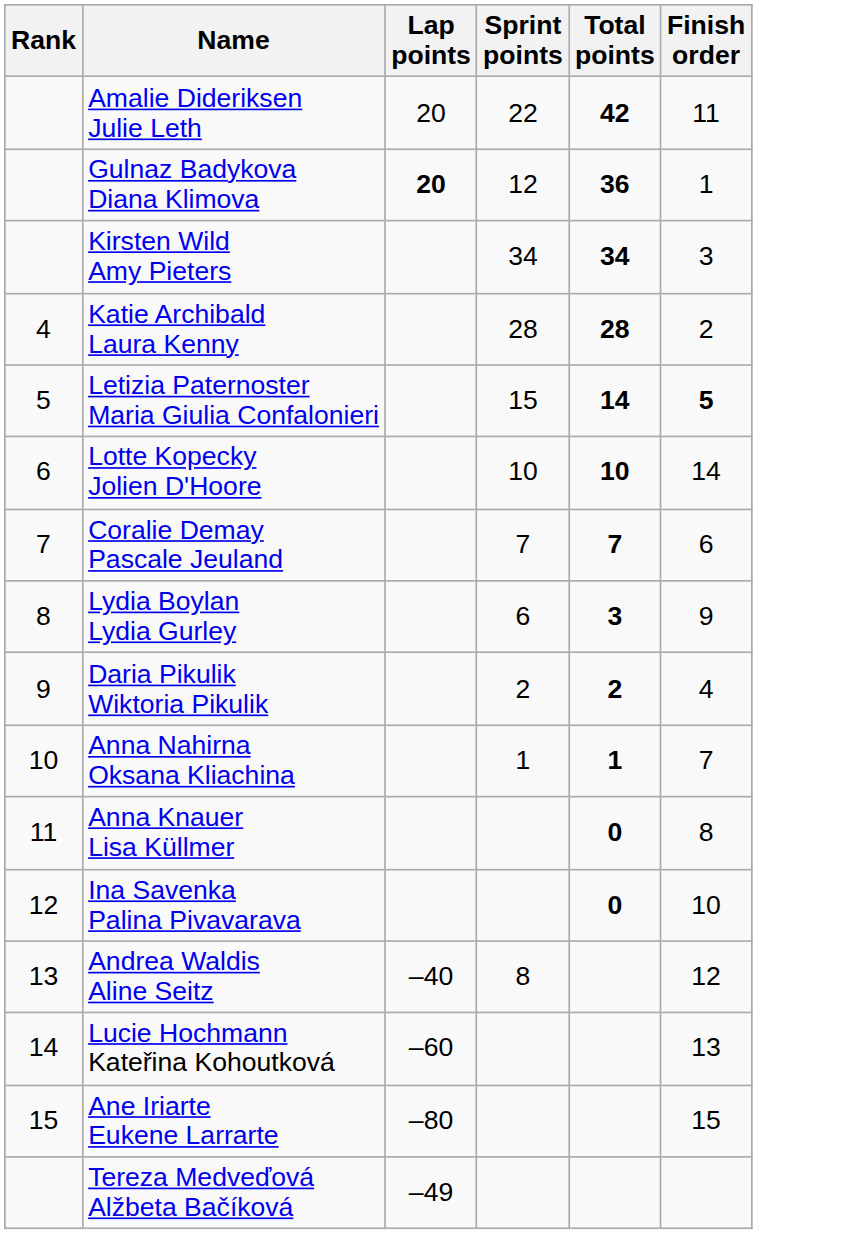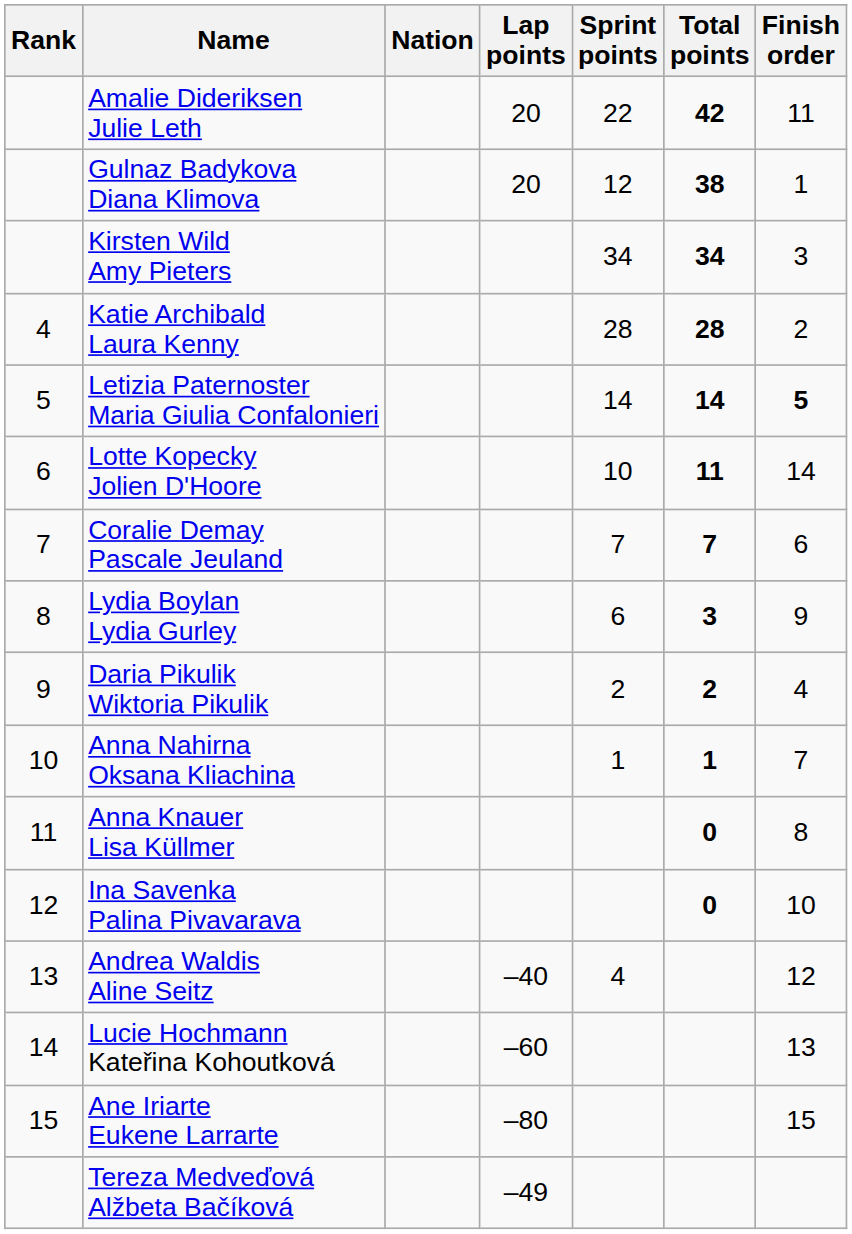+ column: Nation
Gulnaz Badykova Diana Klimova | Lap points: bold -> normal
Gulnaz Badykova Diana Klimova | Total points: 36 -> 38
Letizia Paternoster Maria Giulia Confalonieri | Sprint points: 15 -> 14
Lotte Kopecky Jolien D'Hoore | Total points: 10 -> 11
Andrea Waldis Aline Seitz | Sprint points: 8 -> 4
